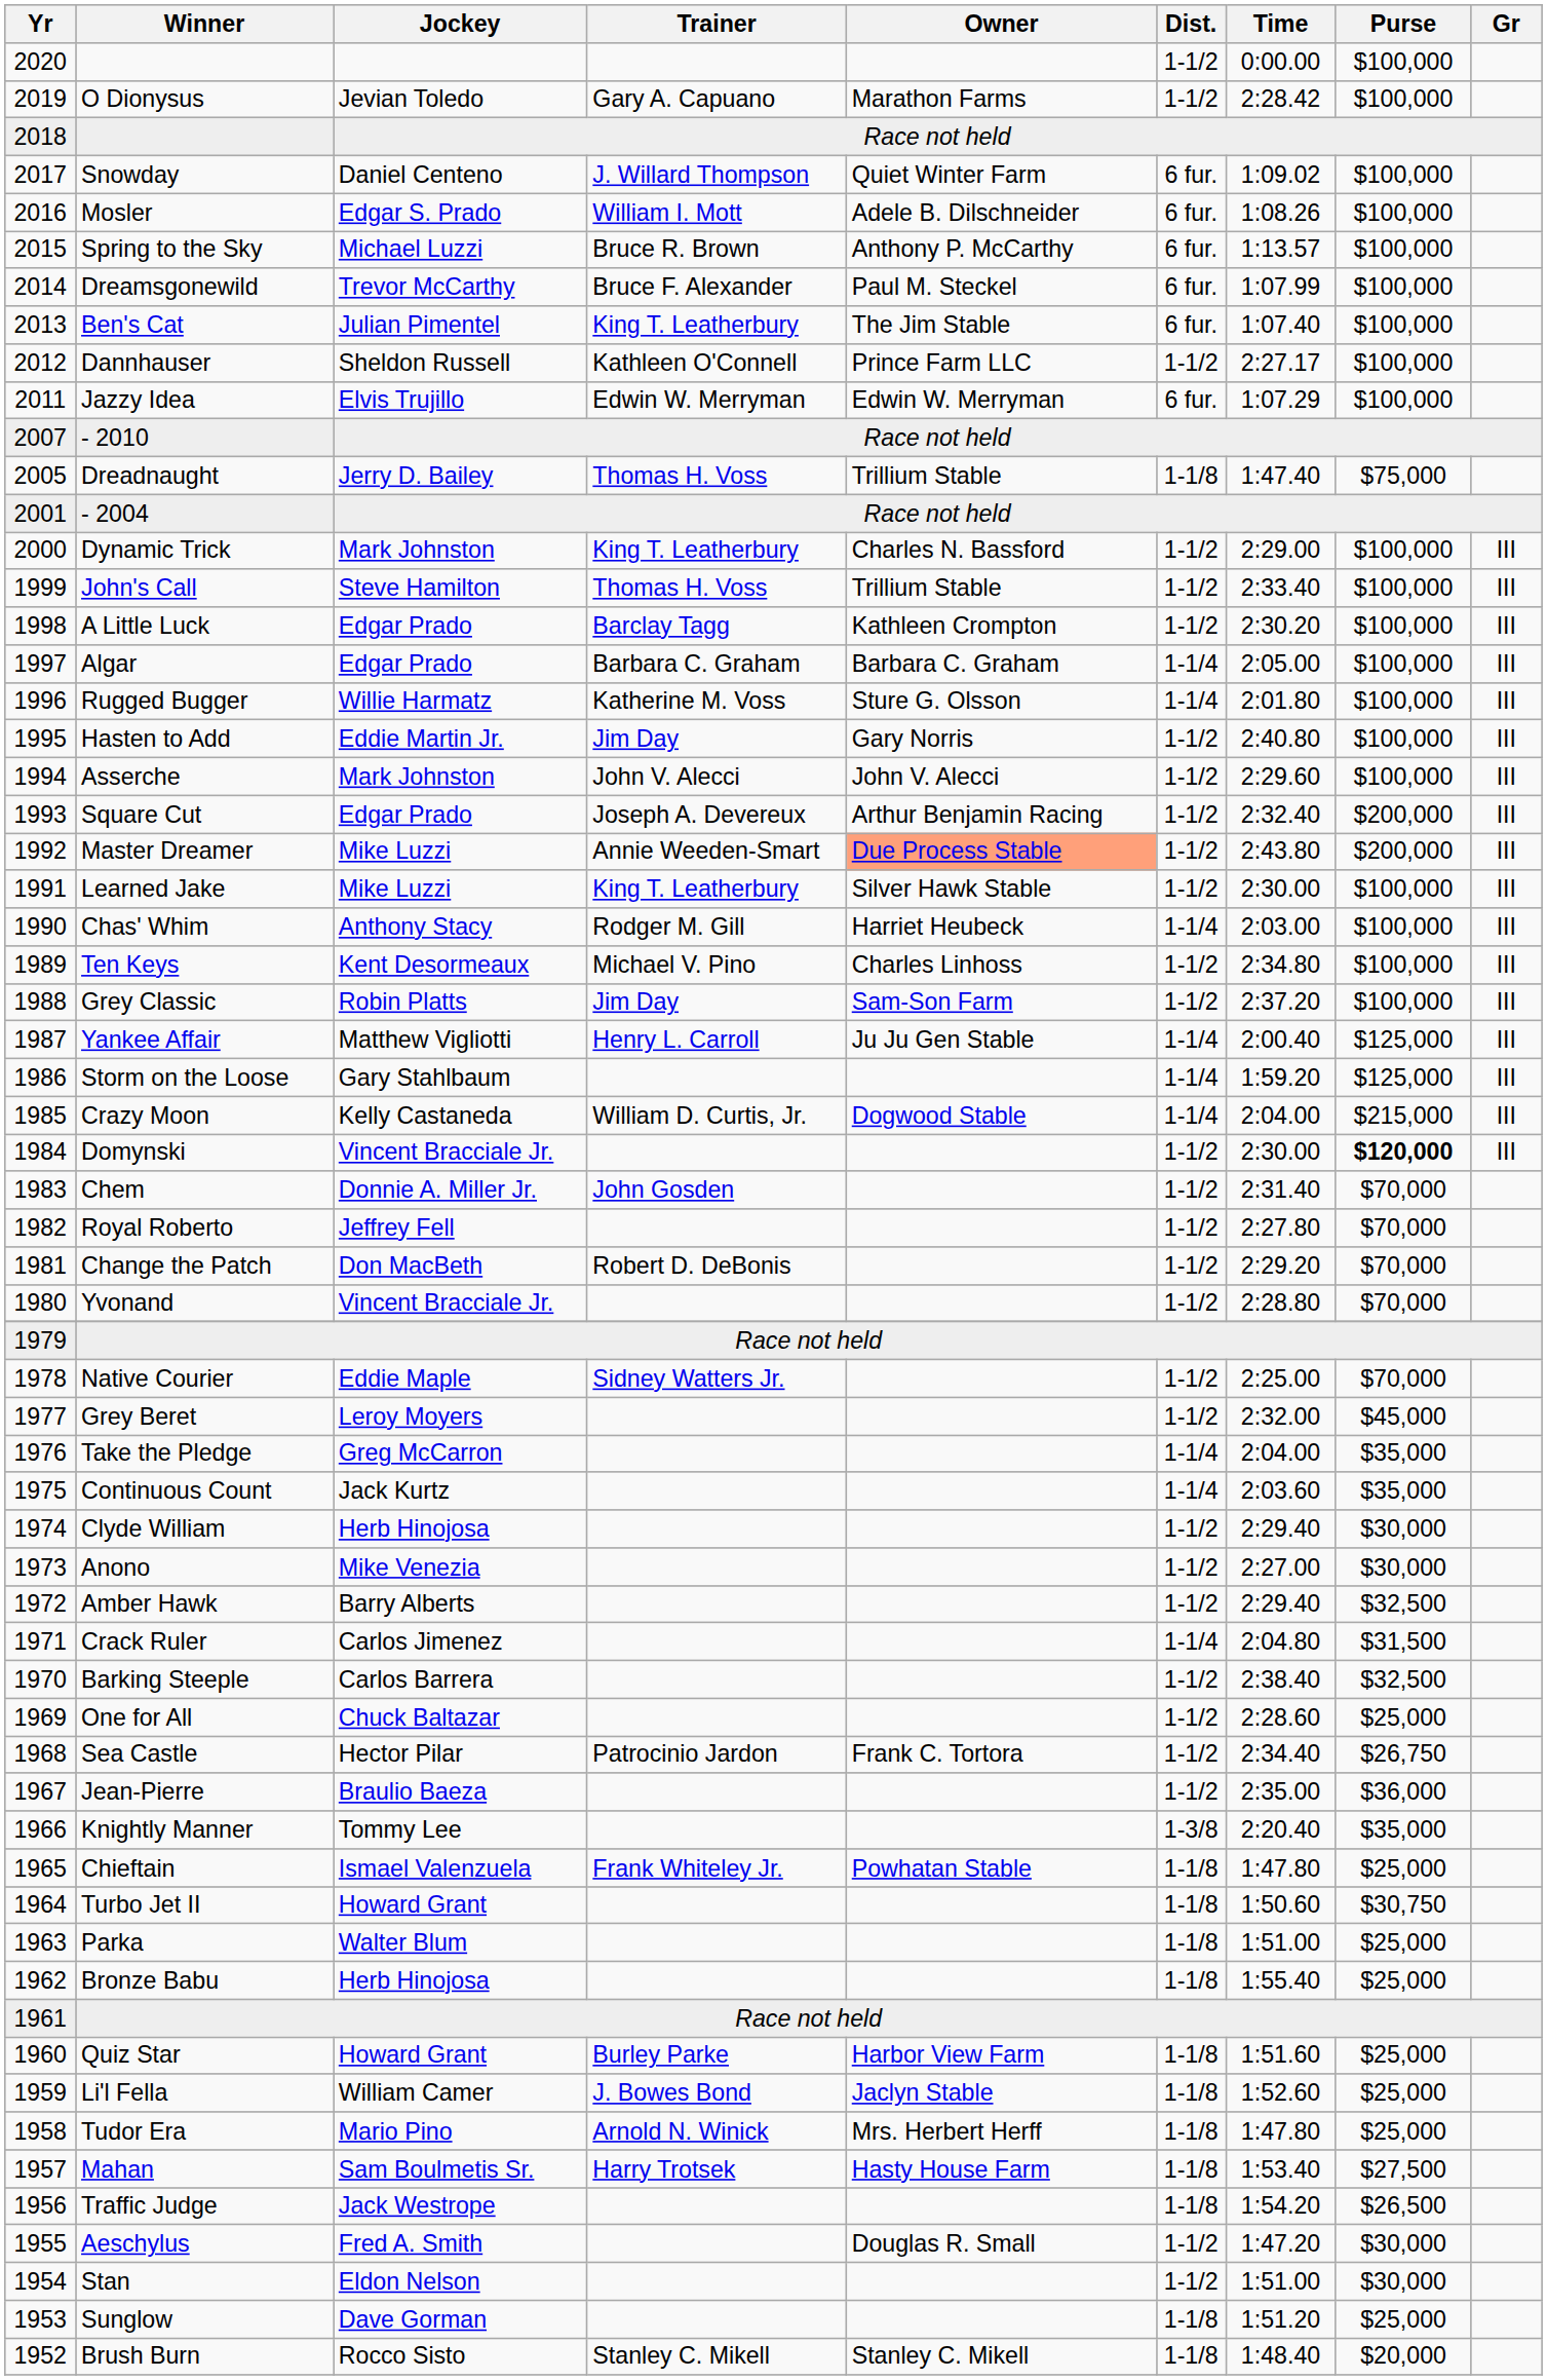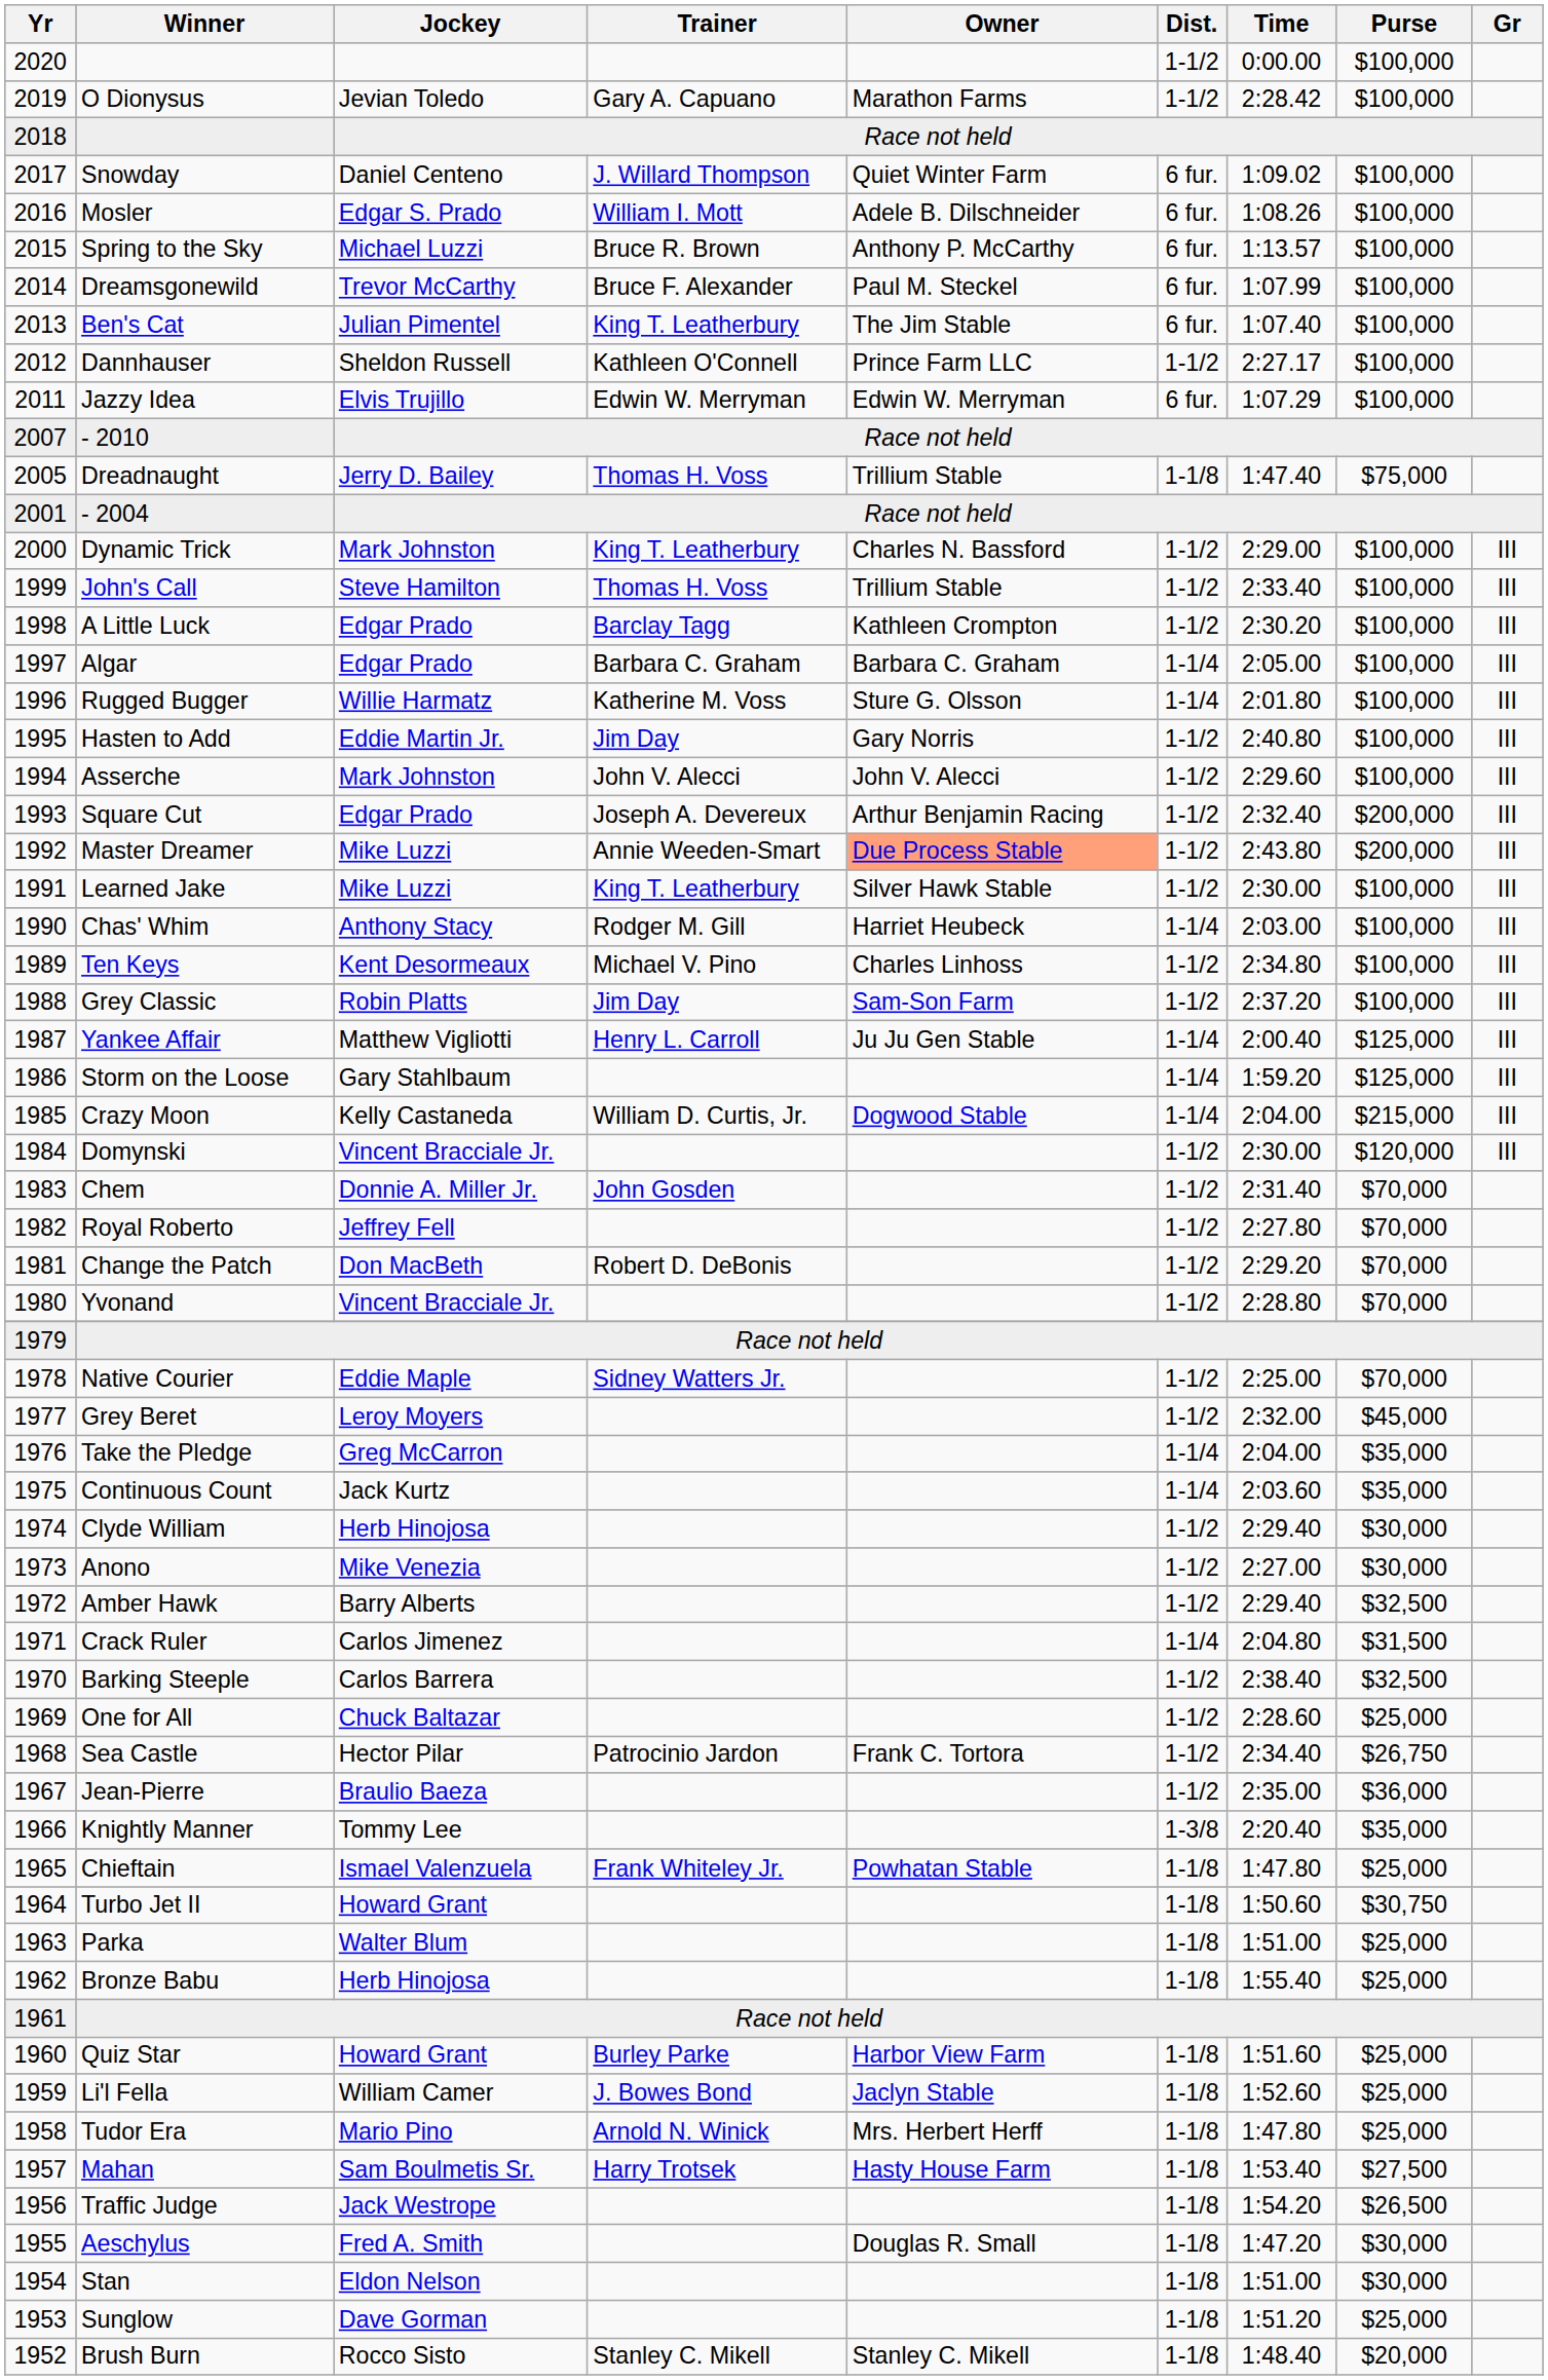Domynski | Purse: bold -> normal
Aeschylus | Dist.: 1-1/2 -> 1-1/8
Stan | Dist.: 1-1/2 -> 1-1/8
